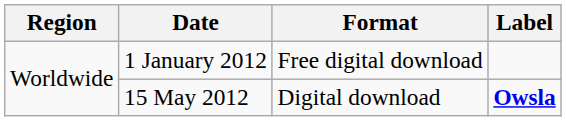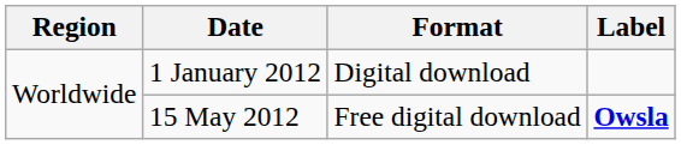1 January 2012 | Format: Free digital download -> Digital download
15 May 2012 | Format: Digital download -> Free digital download
